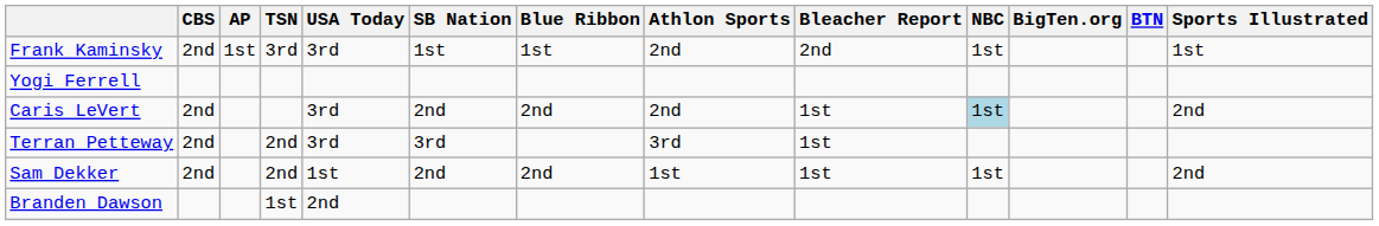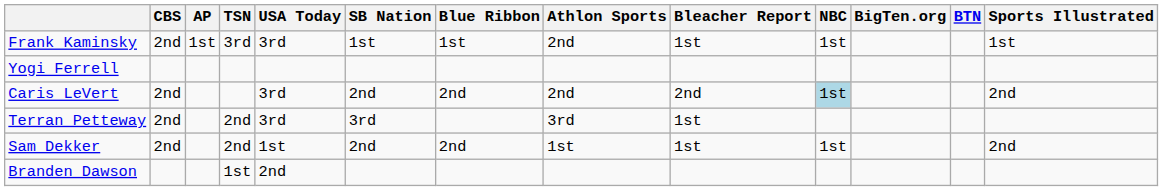Frank Kaminsky | Bleacher Report: 2nd -> 1st
Caris LeVert | Bleacher Report: 1st -> 2nd
